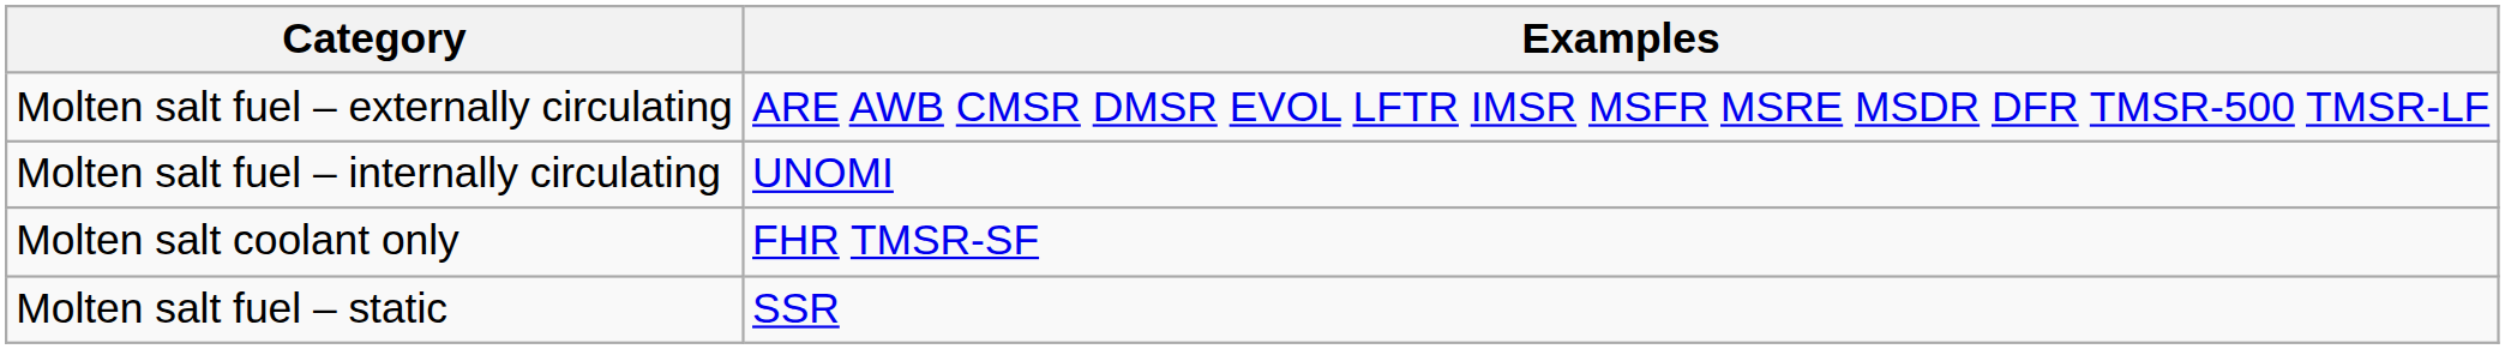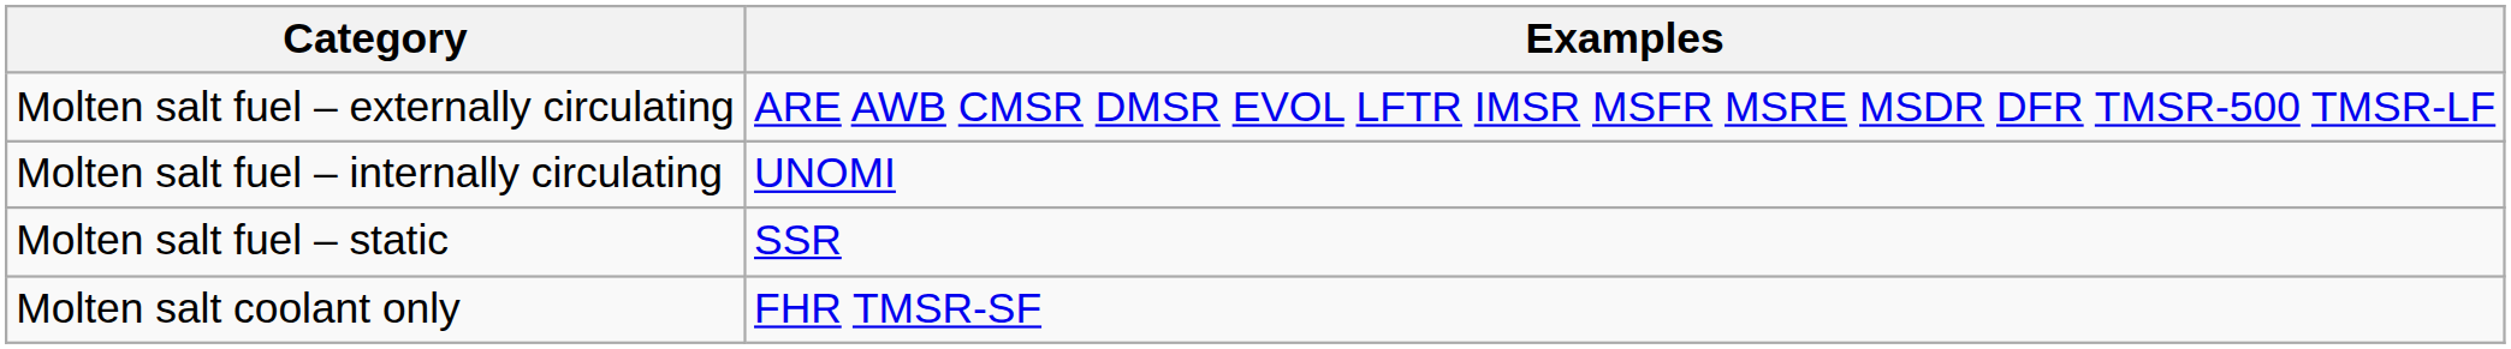rows swapped: Molten salt fuel – static <-> Molten salt coolant only
